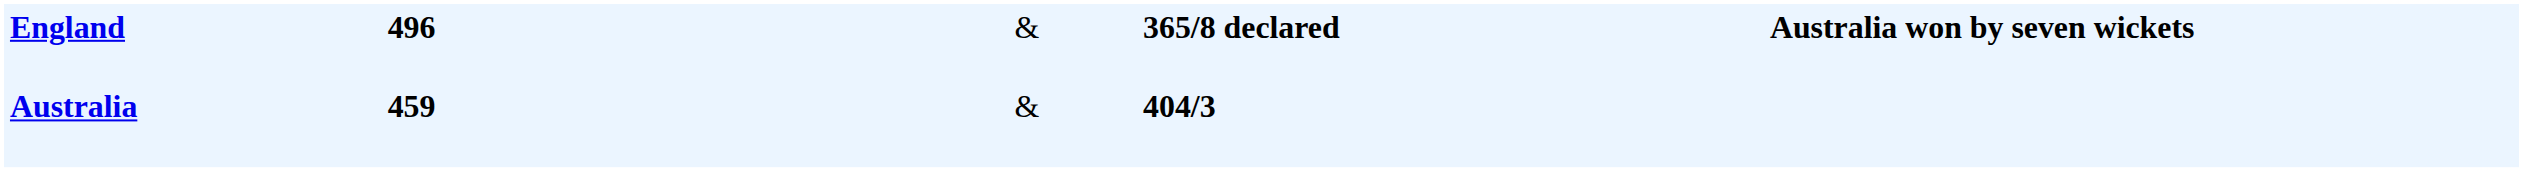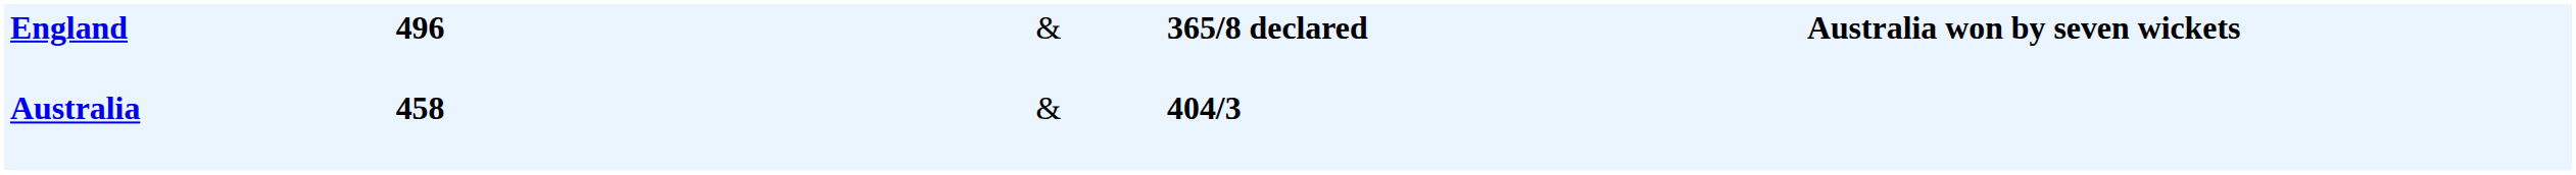Australia | column 2: 459 -> 458
